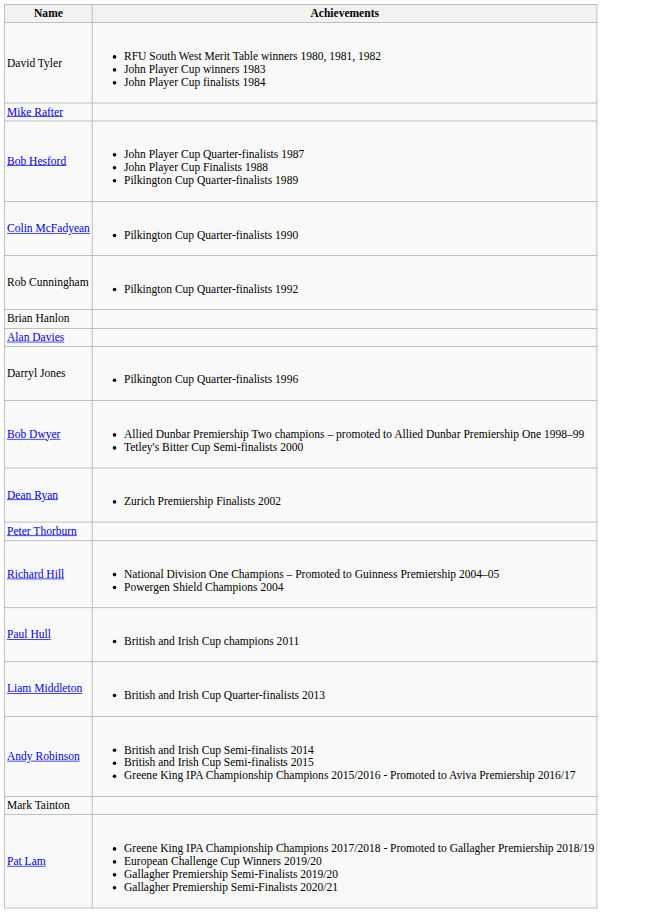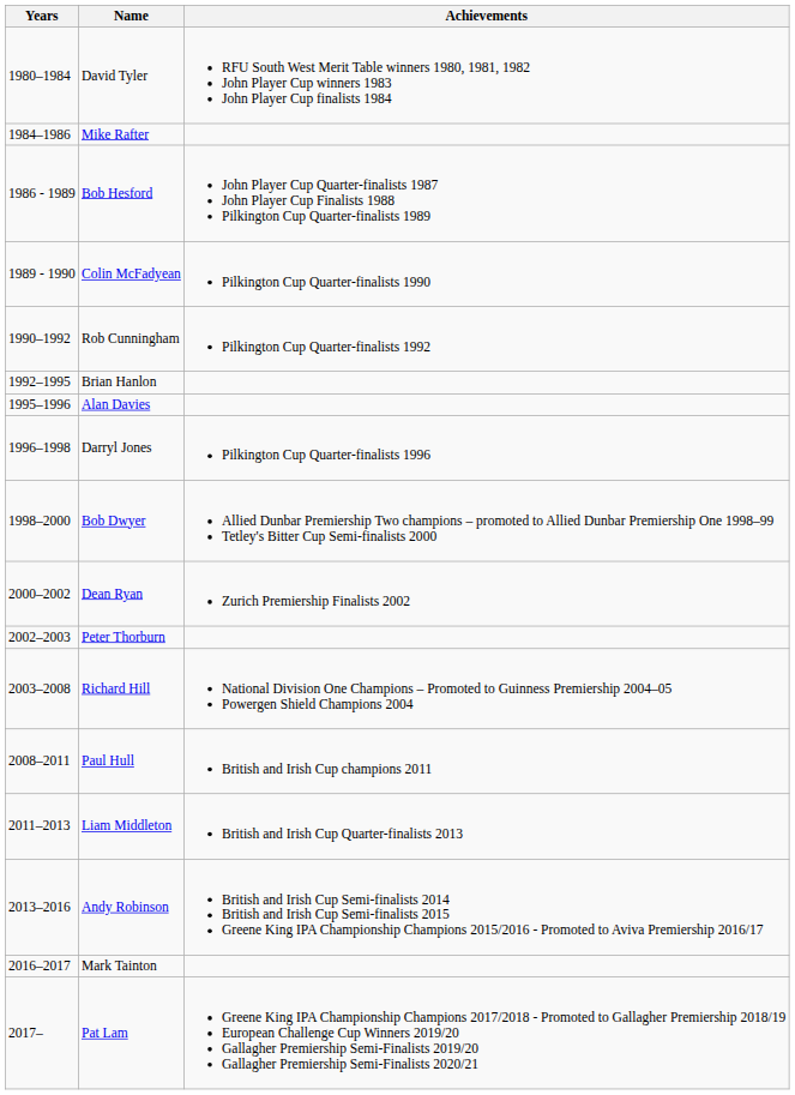+ column: Years | 1980–1984 | 1984–1986 | 1986 - 1989 | 1989 - 1990 | 1990–1992 | 1992–1995 | 1995–1996 | 1996–1998 | 1998–2000 | 2000–2002 | 2002–2003 | 2003–2008 | 2008–2011 | 2011–2013 | 2013–2016 | 2016–2017 | 2017–
